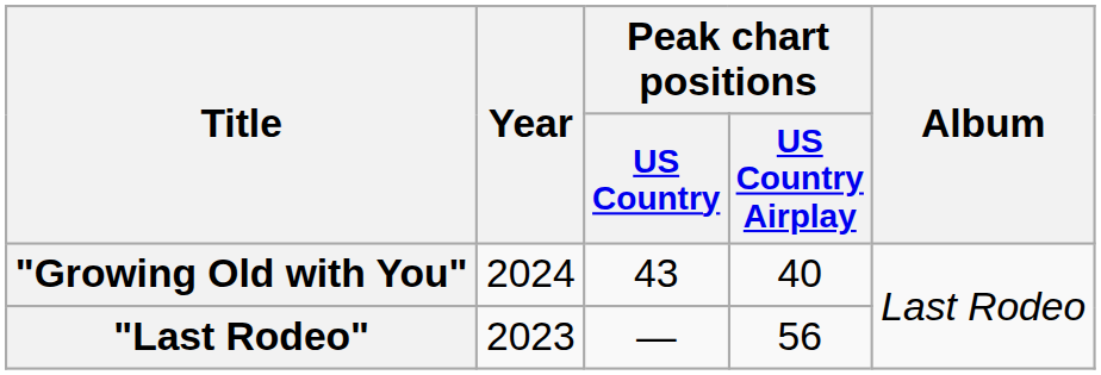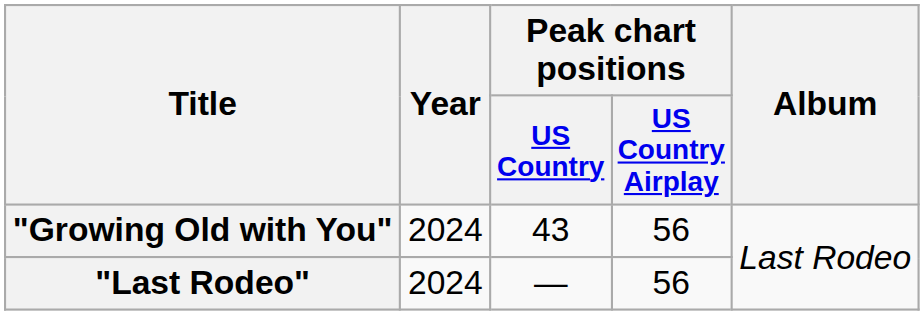"Growing Old with You" | Peak chart positions / US Country Airplay: 40 -> 56
"Last Rodeo" | Year: 2023 -> 2024
